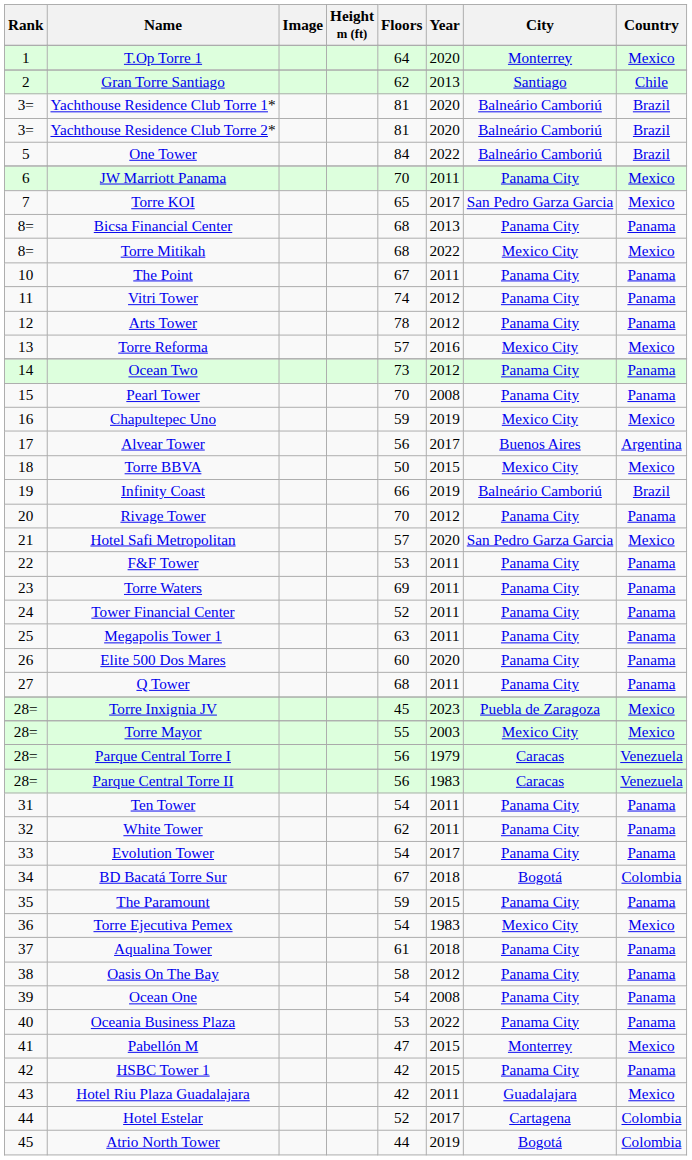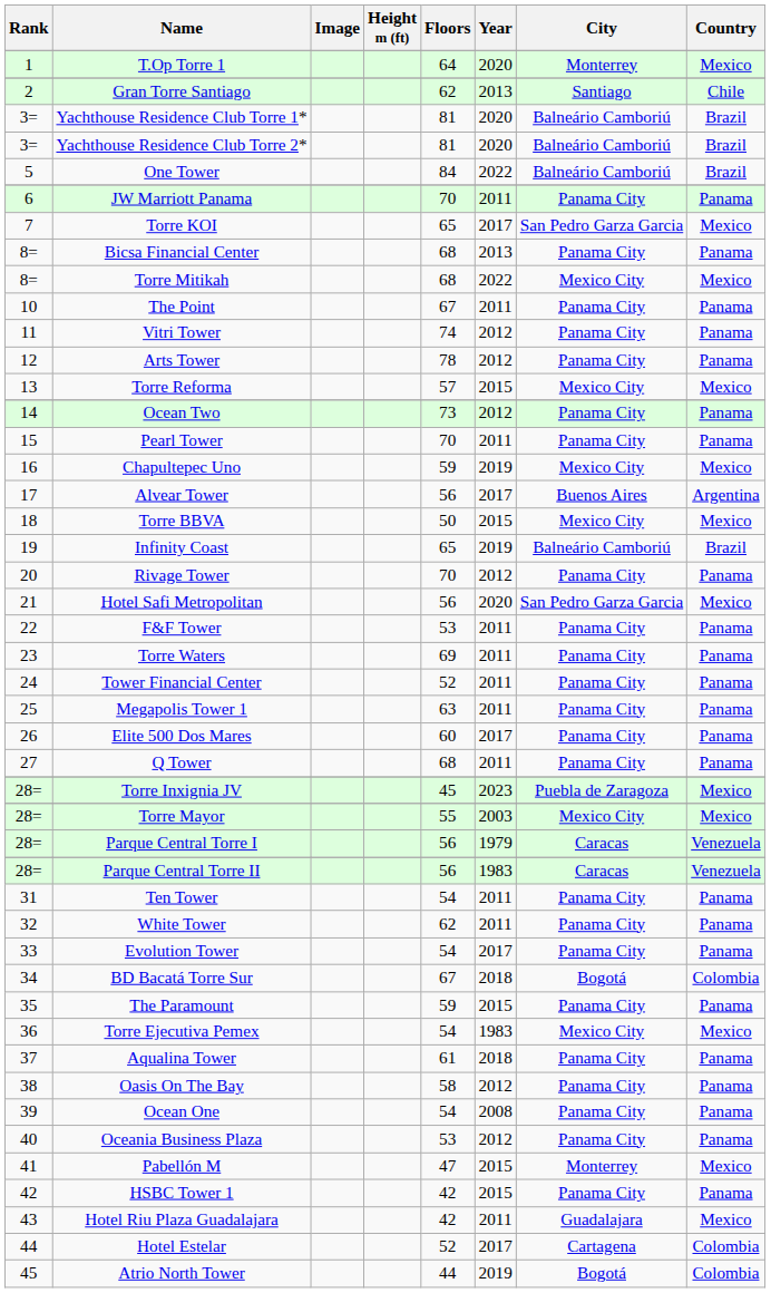JW Marriott Panama | Country: Mexico -> Panama
Torre Reforma | Year: 2016 -> 2015
Pearl Tower | Year: 2008 -> 2011
Infinity Coast | Floors: 66 -> 65
Hotel Safi Metropolitan | Floors: 57 -> 56
Elite 500 Dos Mares | Year: 2020 -> 2017
Oceania Business Plaza | Year: 2022 -> 2012
